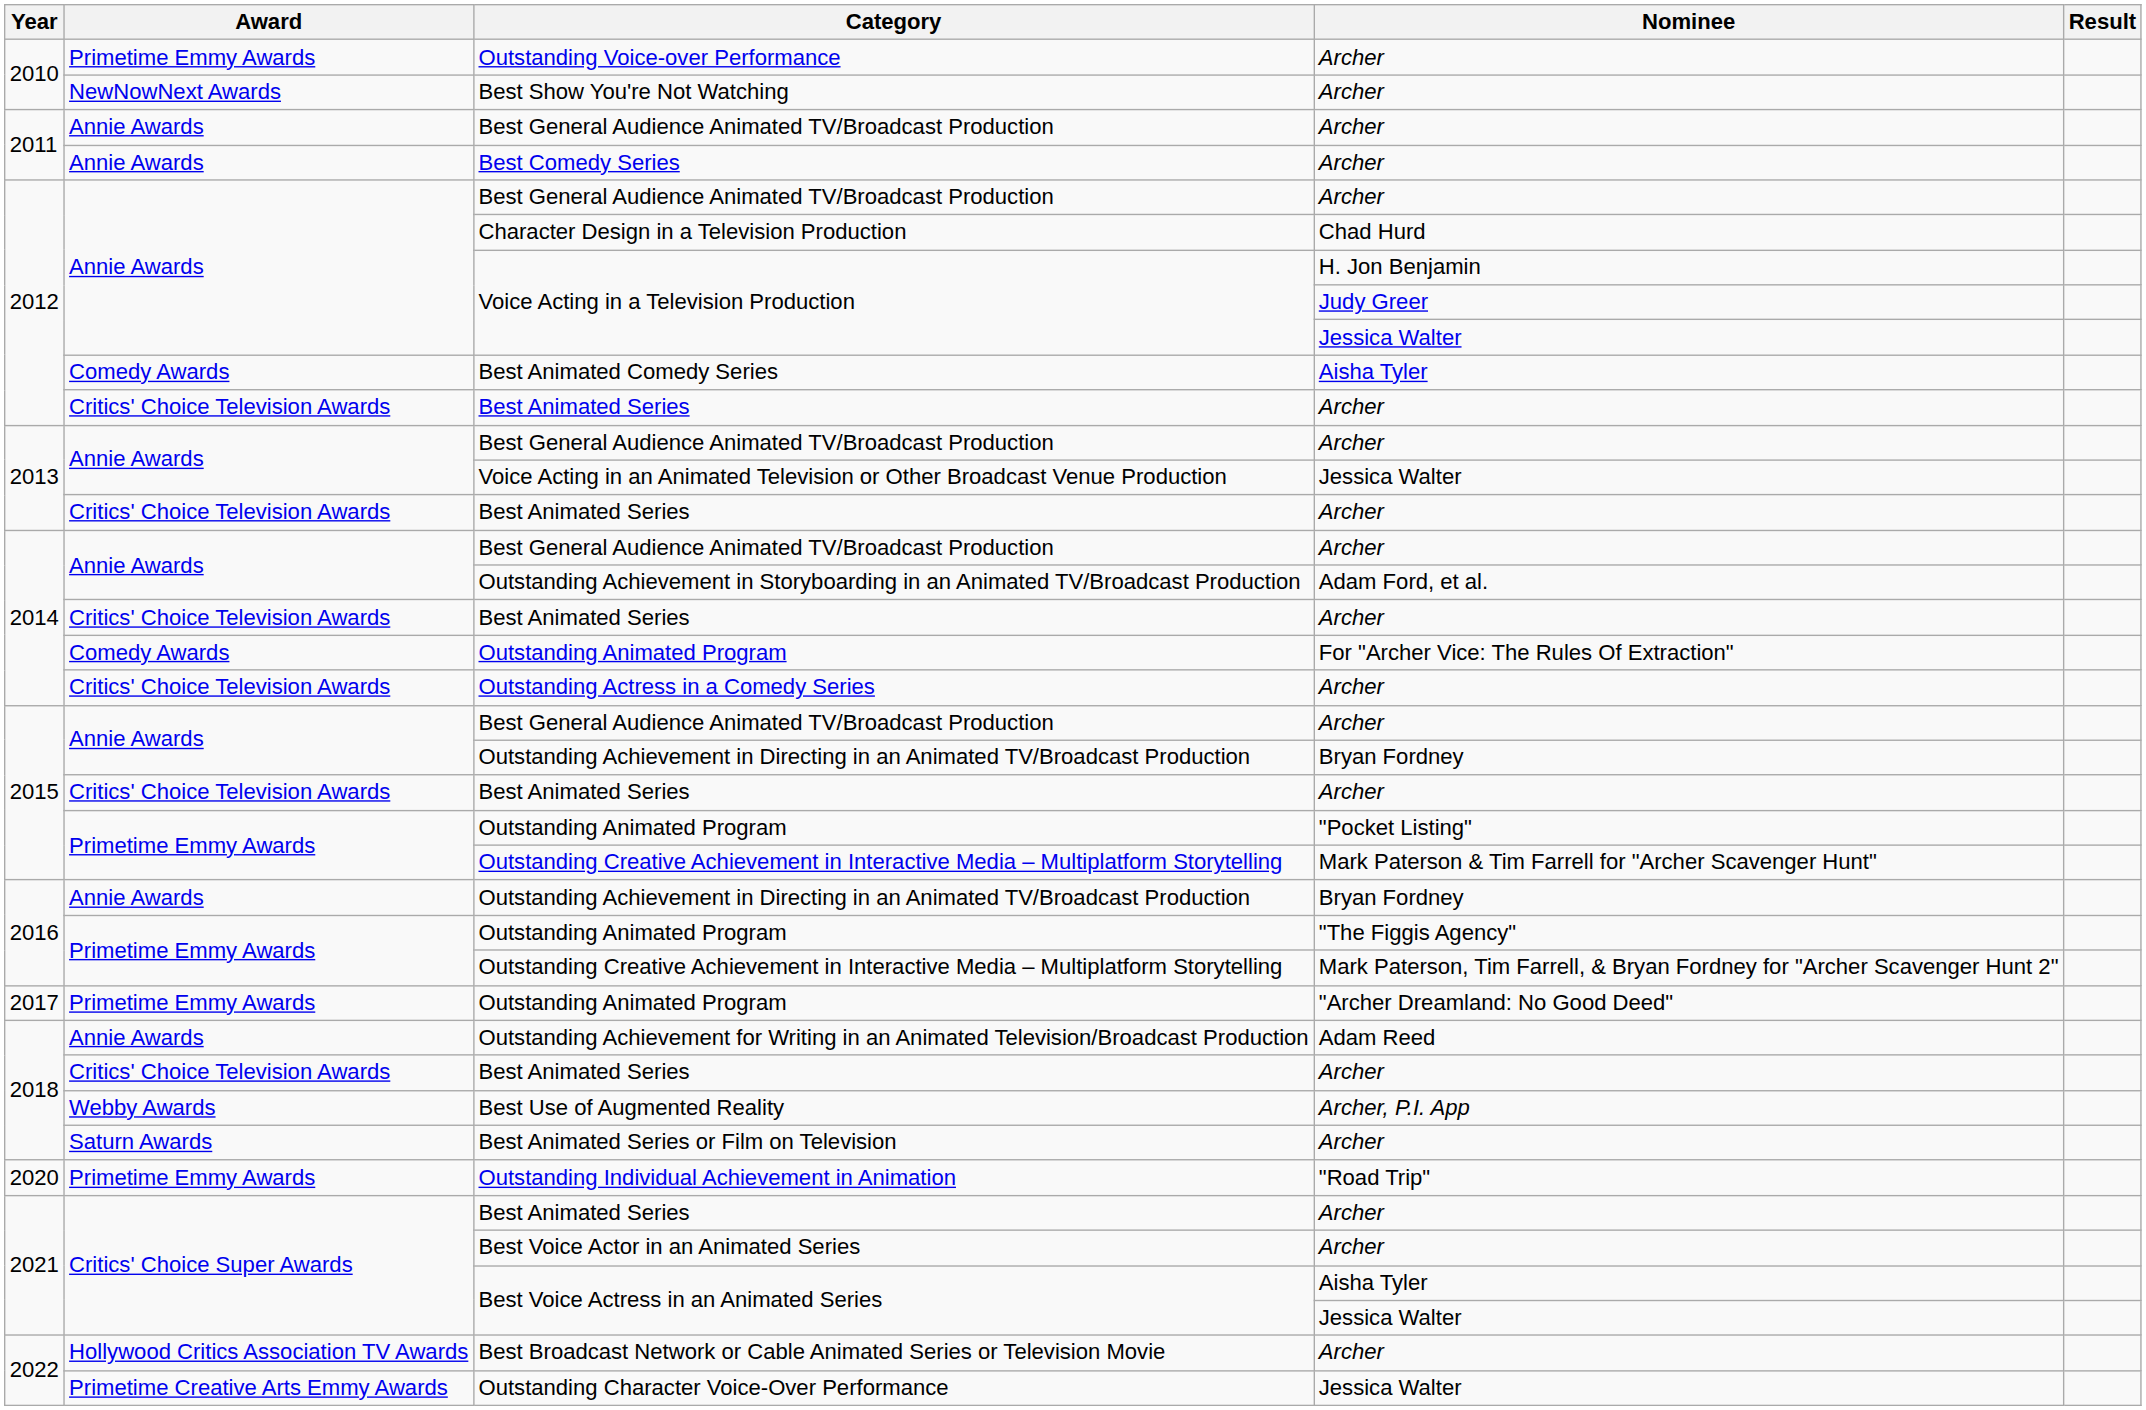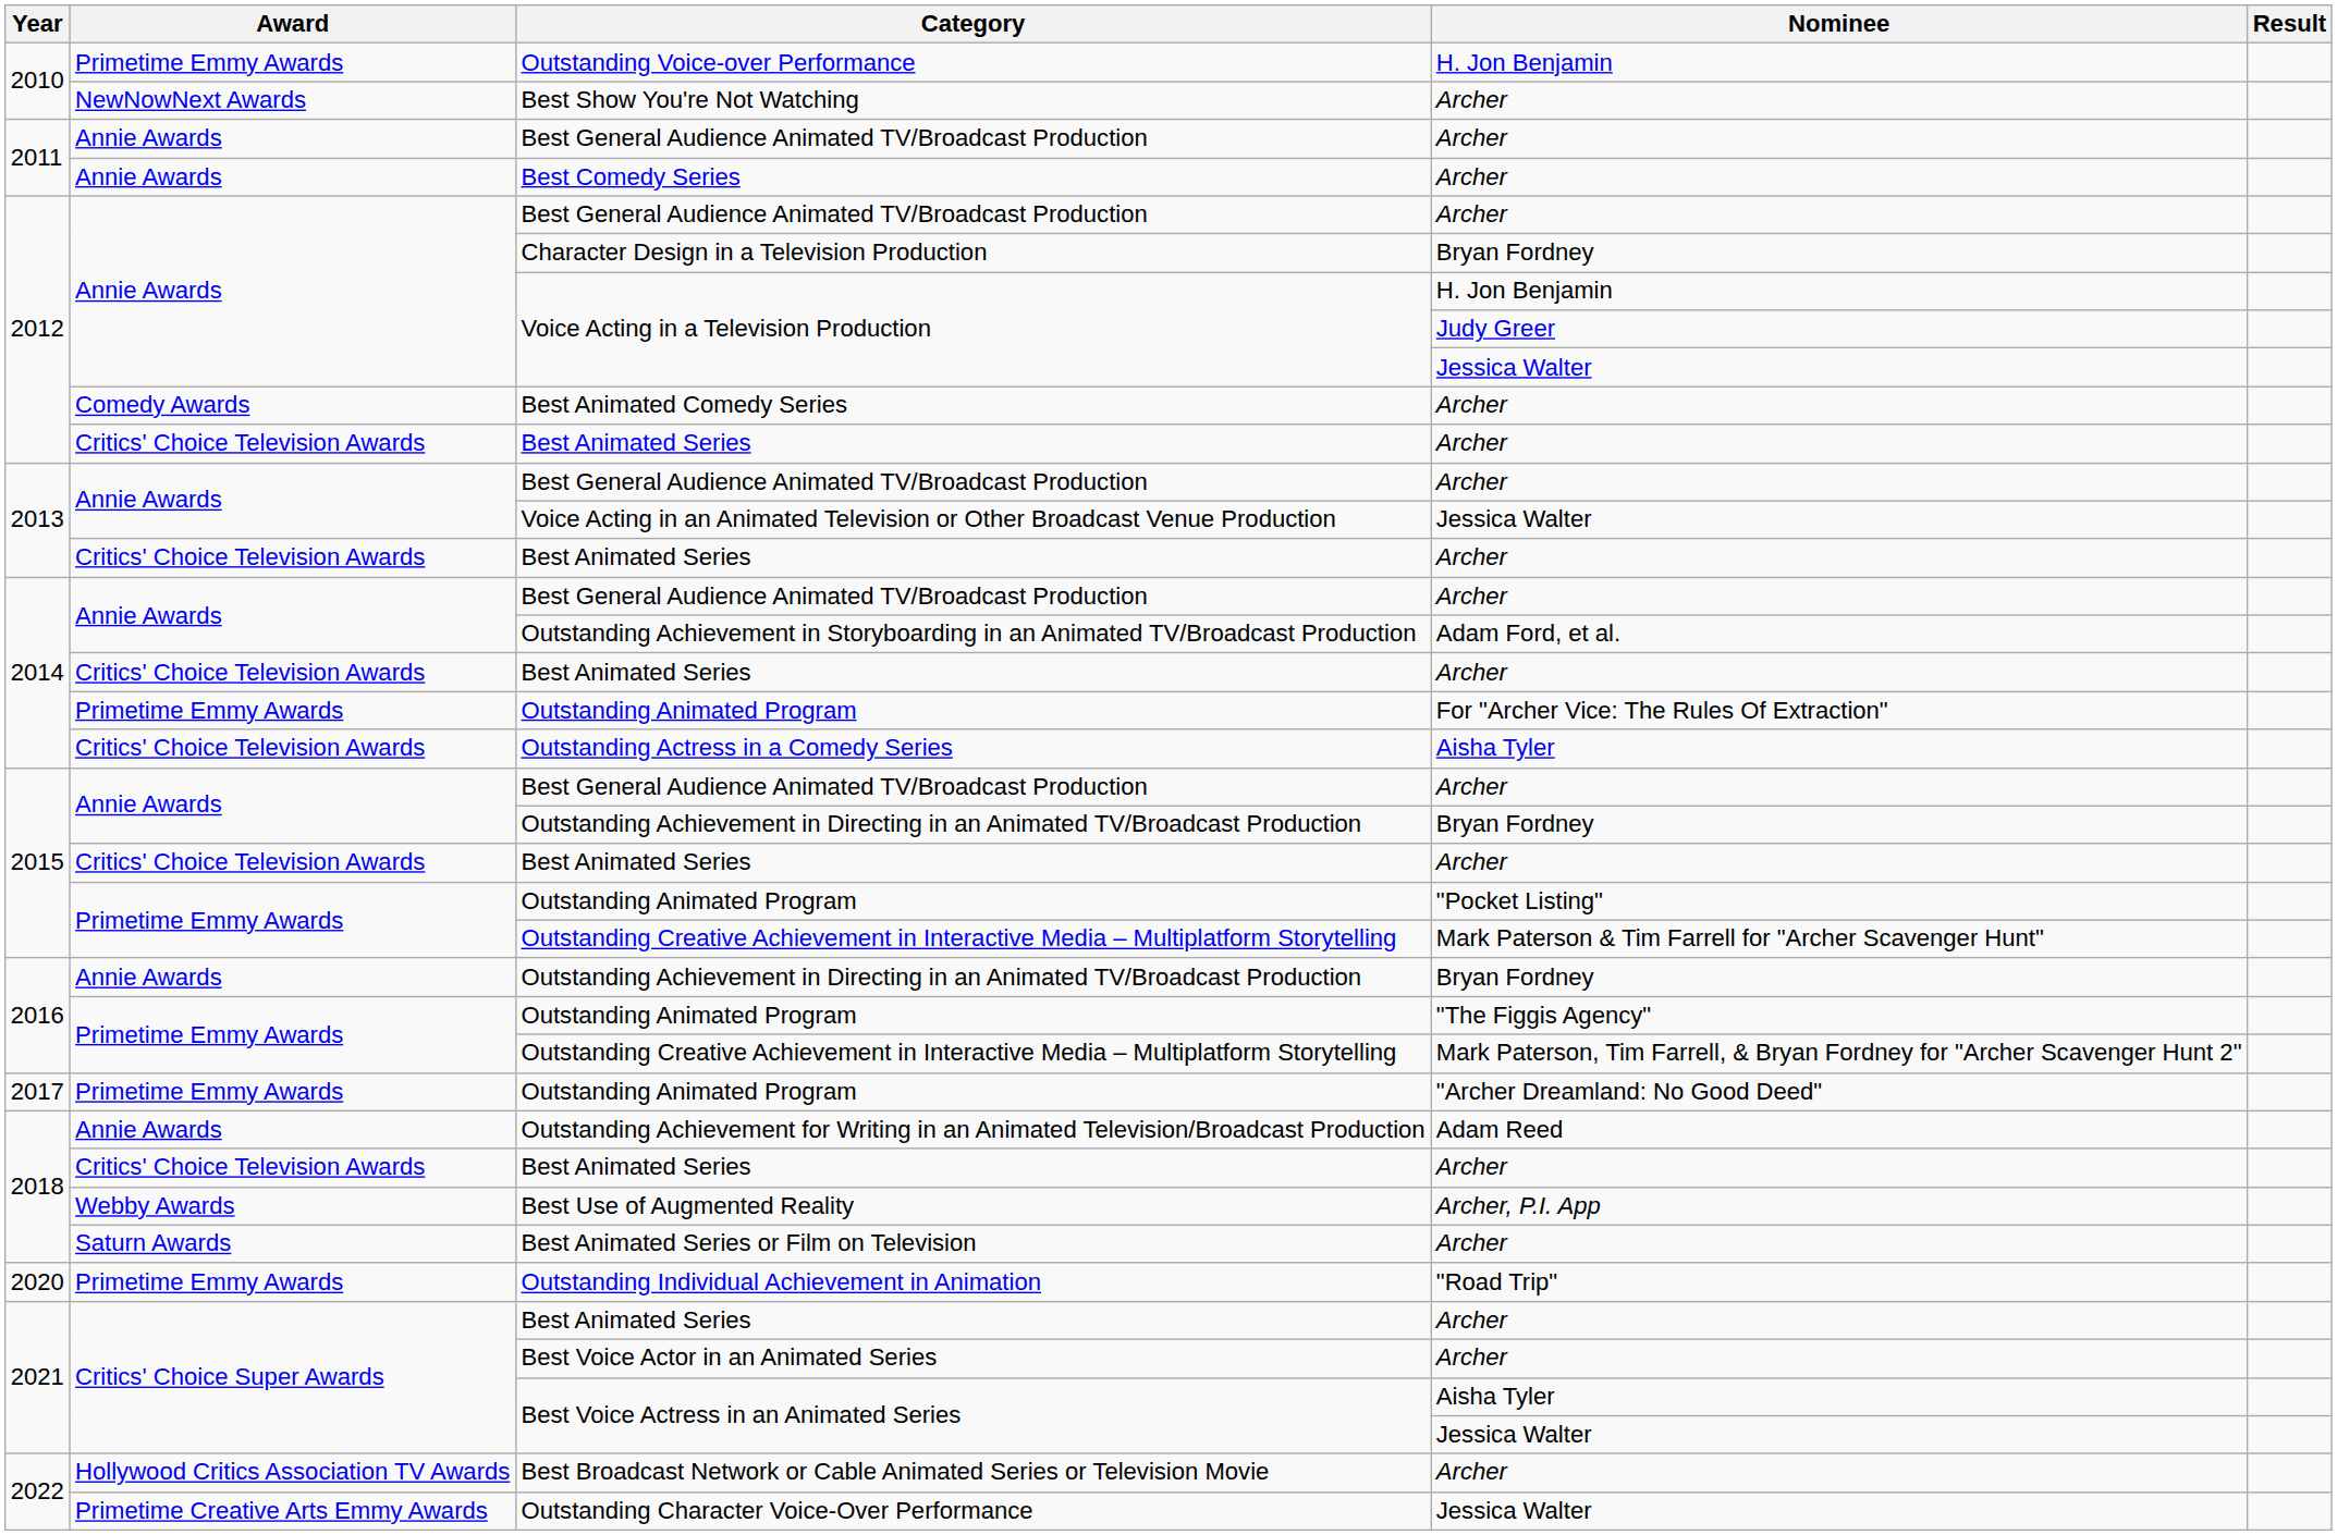Outstanding Voice-over Performance | Nominee: Archer -> H. Jon Benjamin
Character Design in a Television Production | Nominee: Chad Hurd -> Bryan Fordney
Best Animated Comedy Series | Nominee: Aisha Tyler -> Archer
2014 / Outstanding Animated Program | Award: Comedy Awards -> Primetime Emmy Awards
Outstanding Actress in a Comedy Series | Nominee: Archer -> Aisha Tyler
